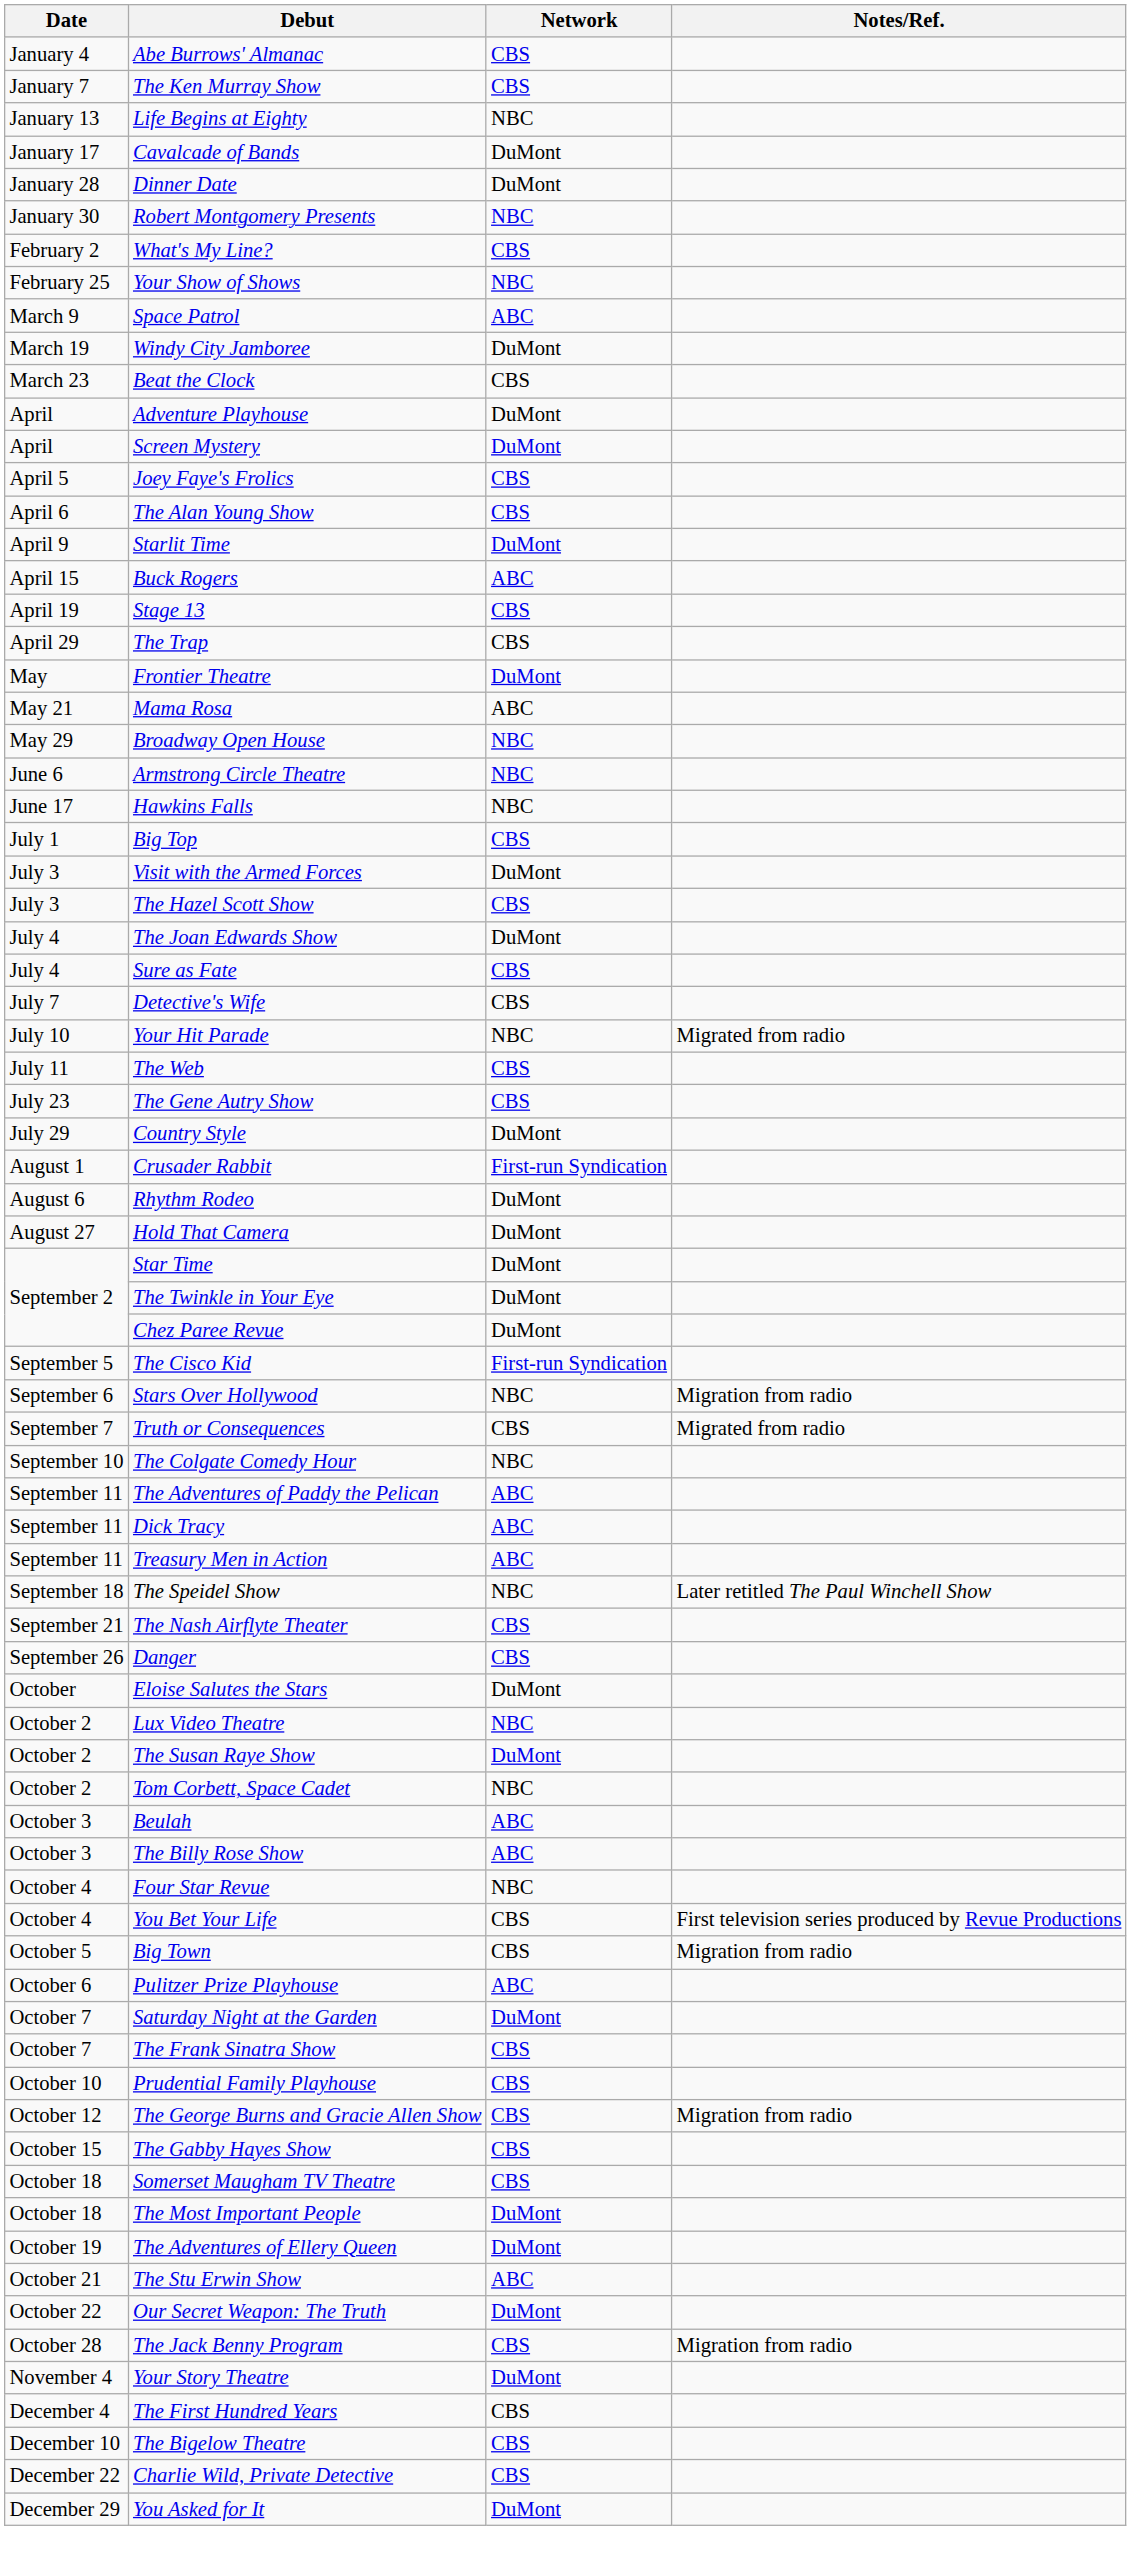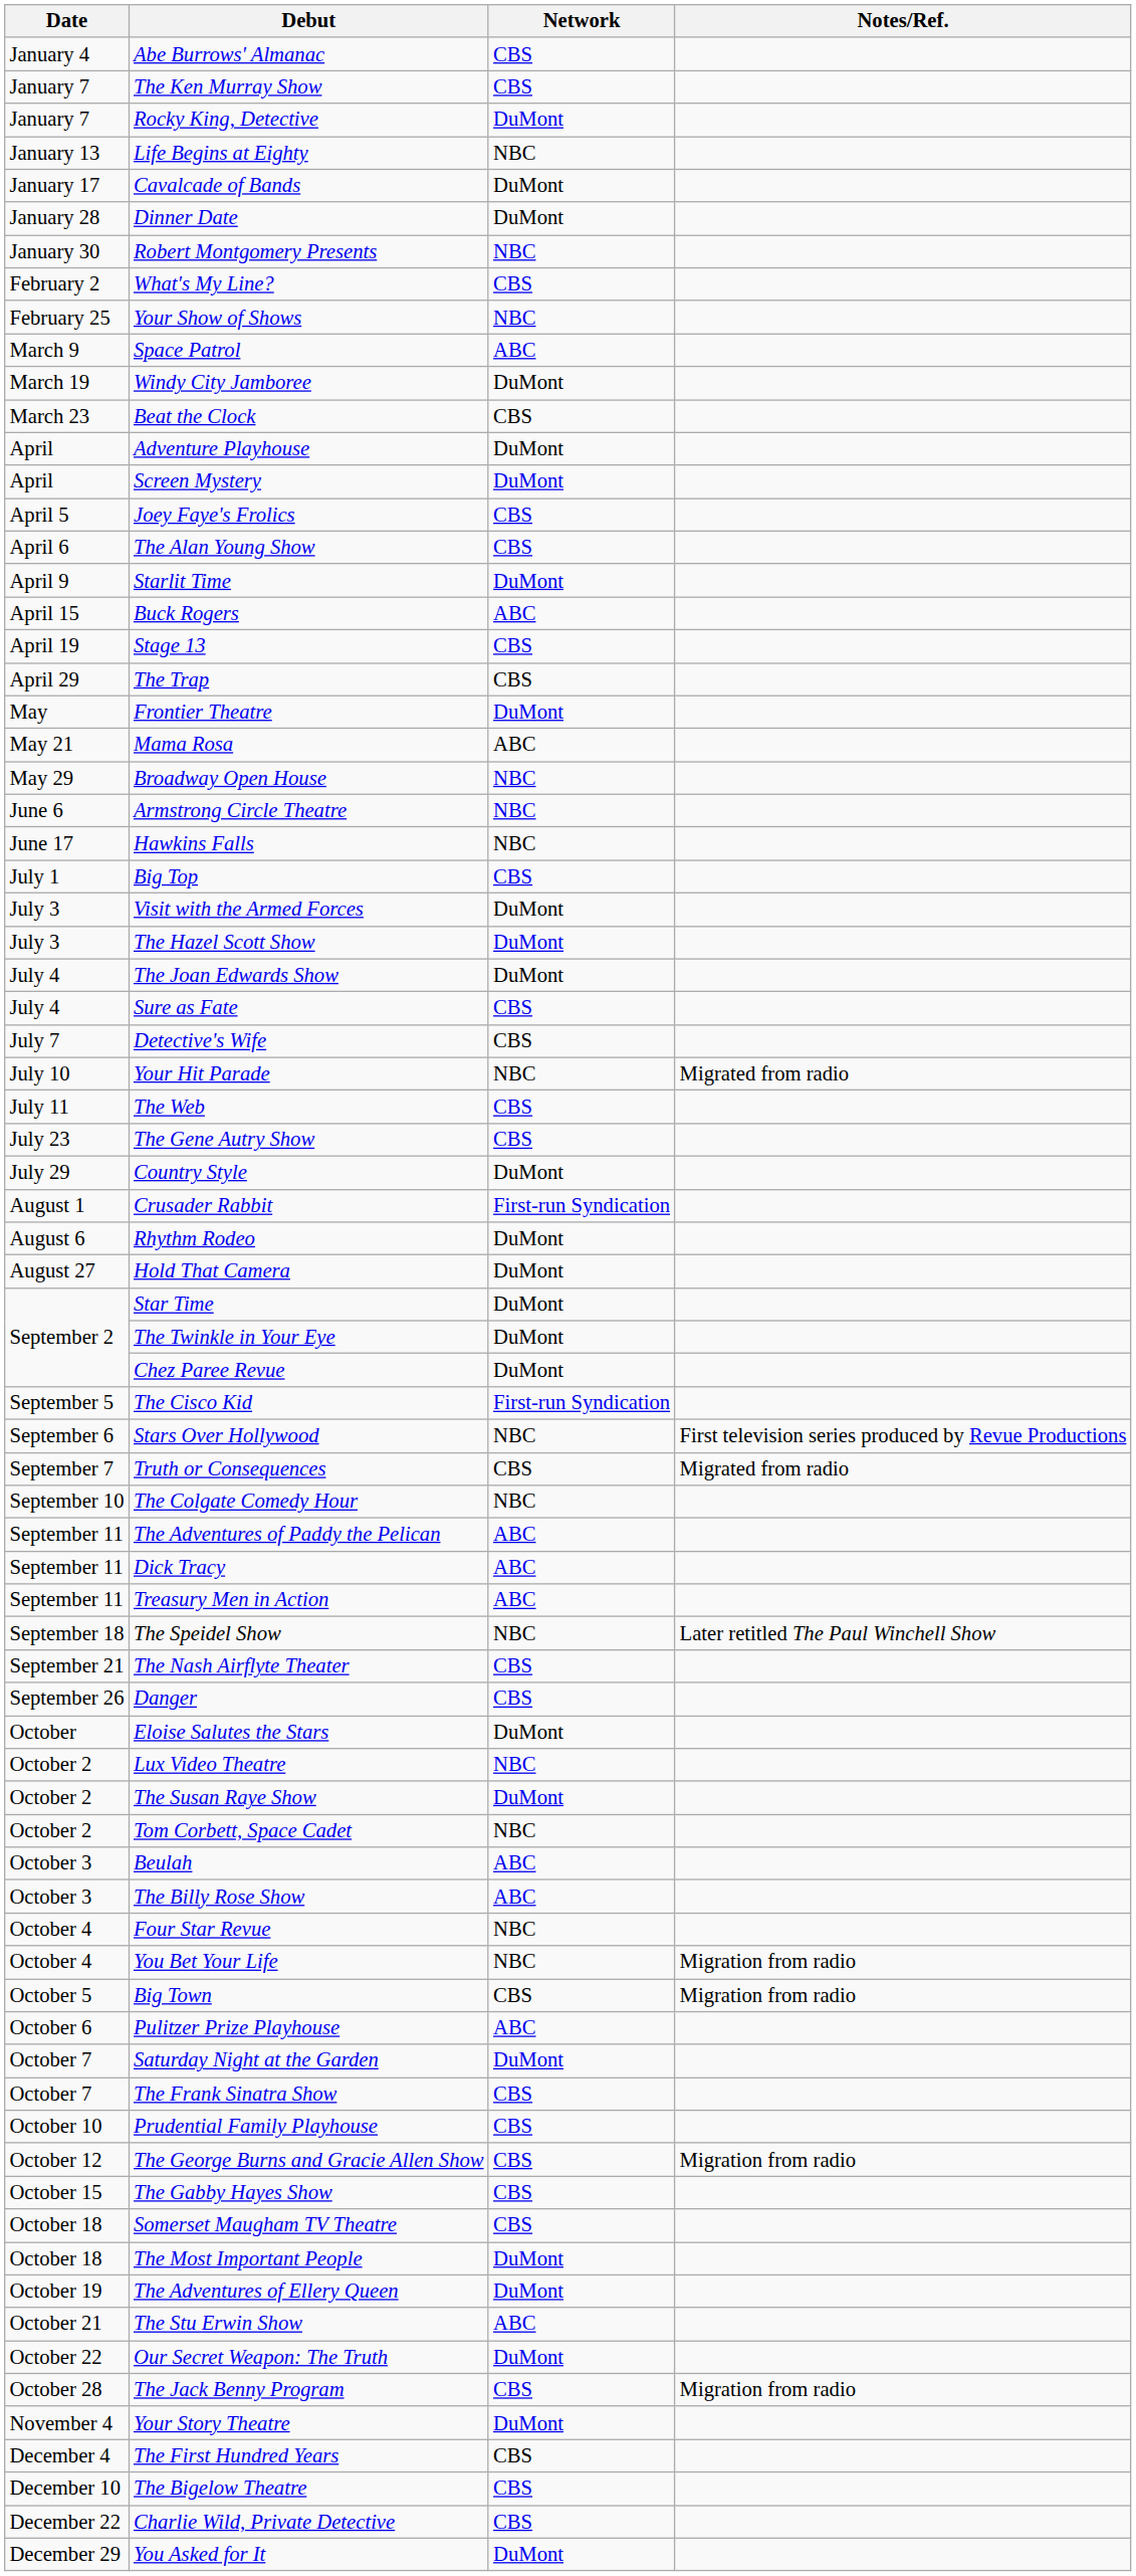+ row: January 7 | Rocky King, Detective | DuMont
The Hazel Scott Show | Network: CBS -> DuMont
Stars Over Hollywood | Notes/Ref.: Migration from radio -> First television series produced by Revue Productions
You Bet Your Life | Network: CBS -> NBC
You Bet Your Life | Notes/Ref.: First television series produced by Revue Productions -> Migration from radio
